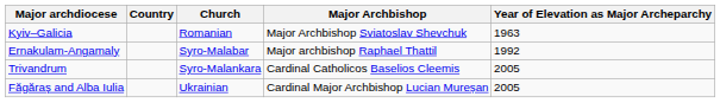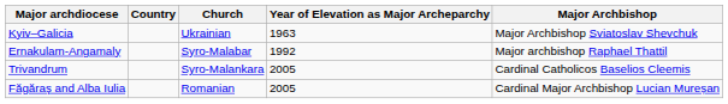columns swapped: Year of Elevation as Major Archeparchy <-> Major Archbishop
Kyiv–Galicia | Church: Romanian -> Ukrainian
Făgăraş and Alba Iulia | Church: Ukrainian -> Romanian
